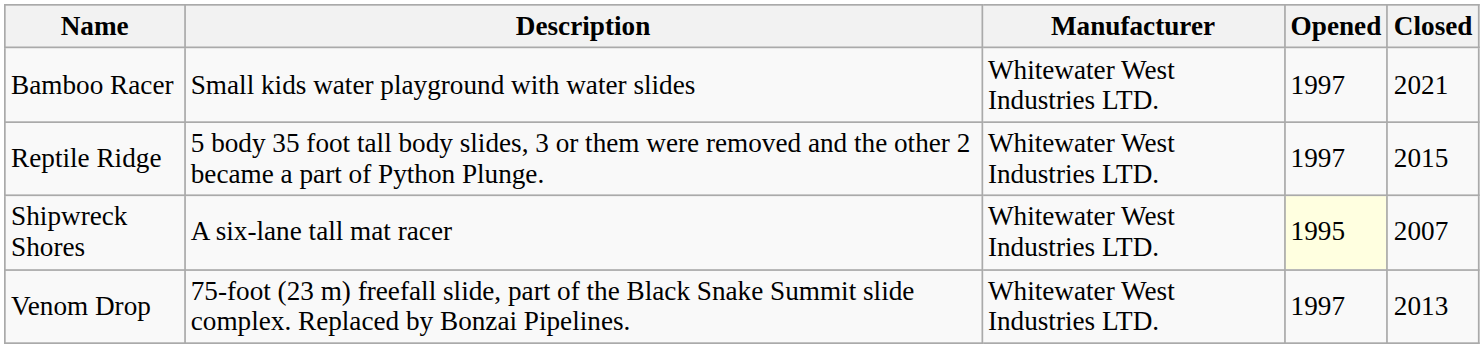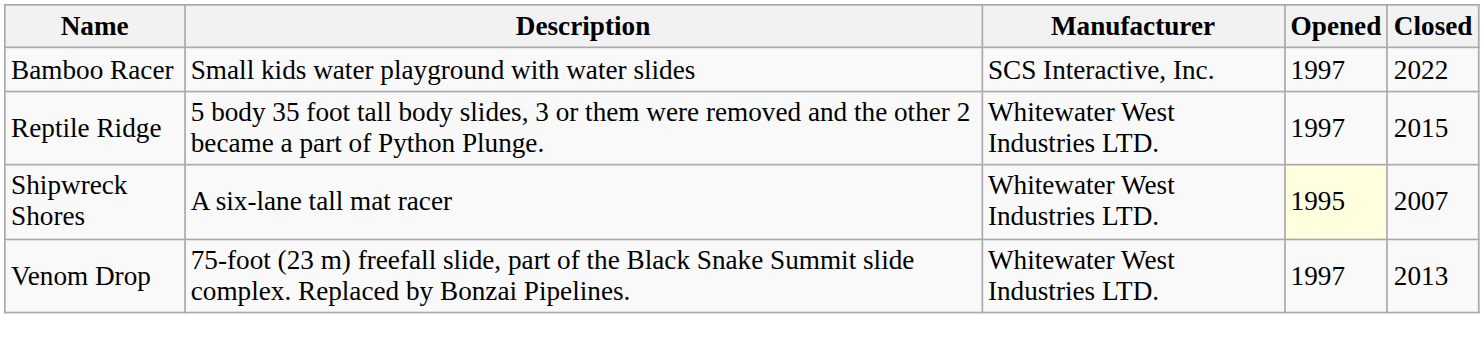Bamboo Racer | Manufacturer: Whitewater West Industries LTD. -> SCS Interactive, Inc.
Bamboo Racer | Closed: 2021 -> 2022
